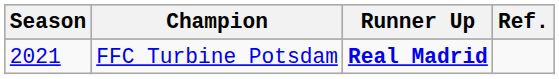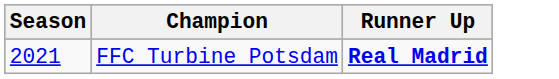- column: Ref.
